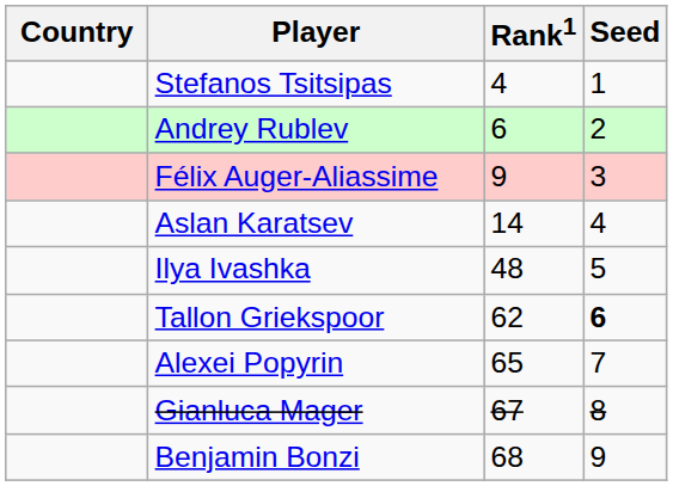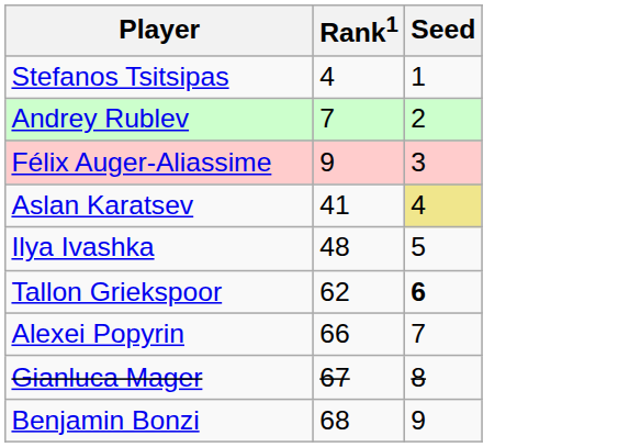- column: Country
Andrey Rublev | Rank1: 6 -> 7
Aslan Karatsev | Rank1: 14 -> 41
Aslan Karatsev | Seed: no background -> khaki background
Alexei Popyrin | Rank1: 65 -> 66
